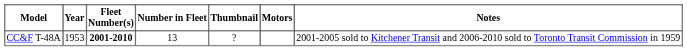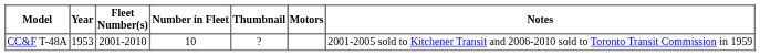CC&F T-48A | Fleet Number(s): bold -> normal
CC&F T-48A | Number in Fleet: 13 -> 10
